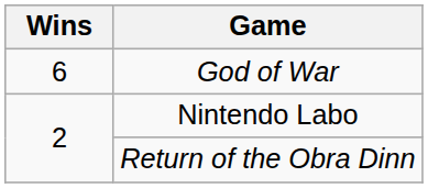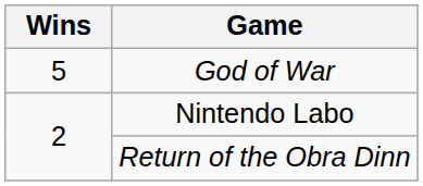God of War | Wins: 6 -> 5
